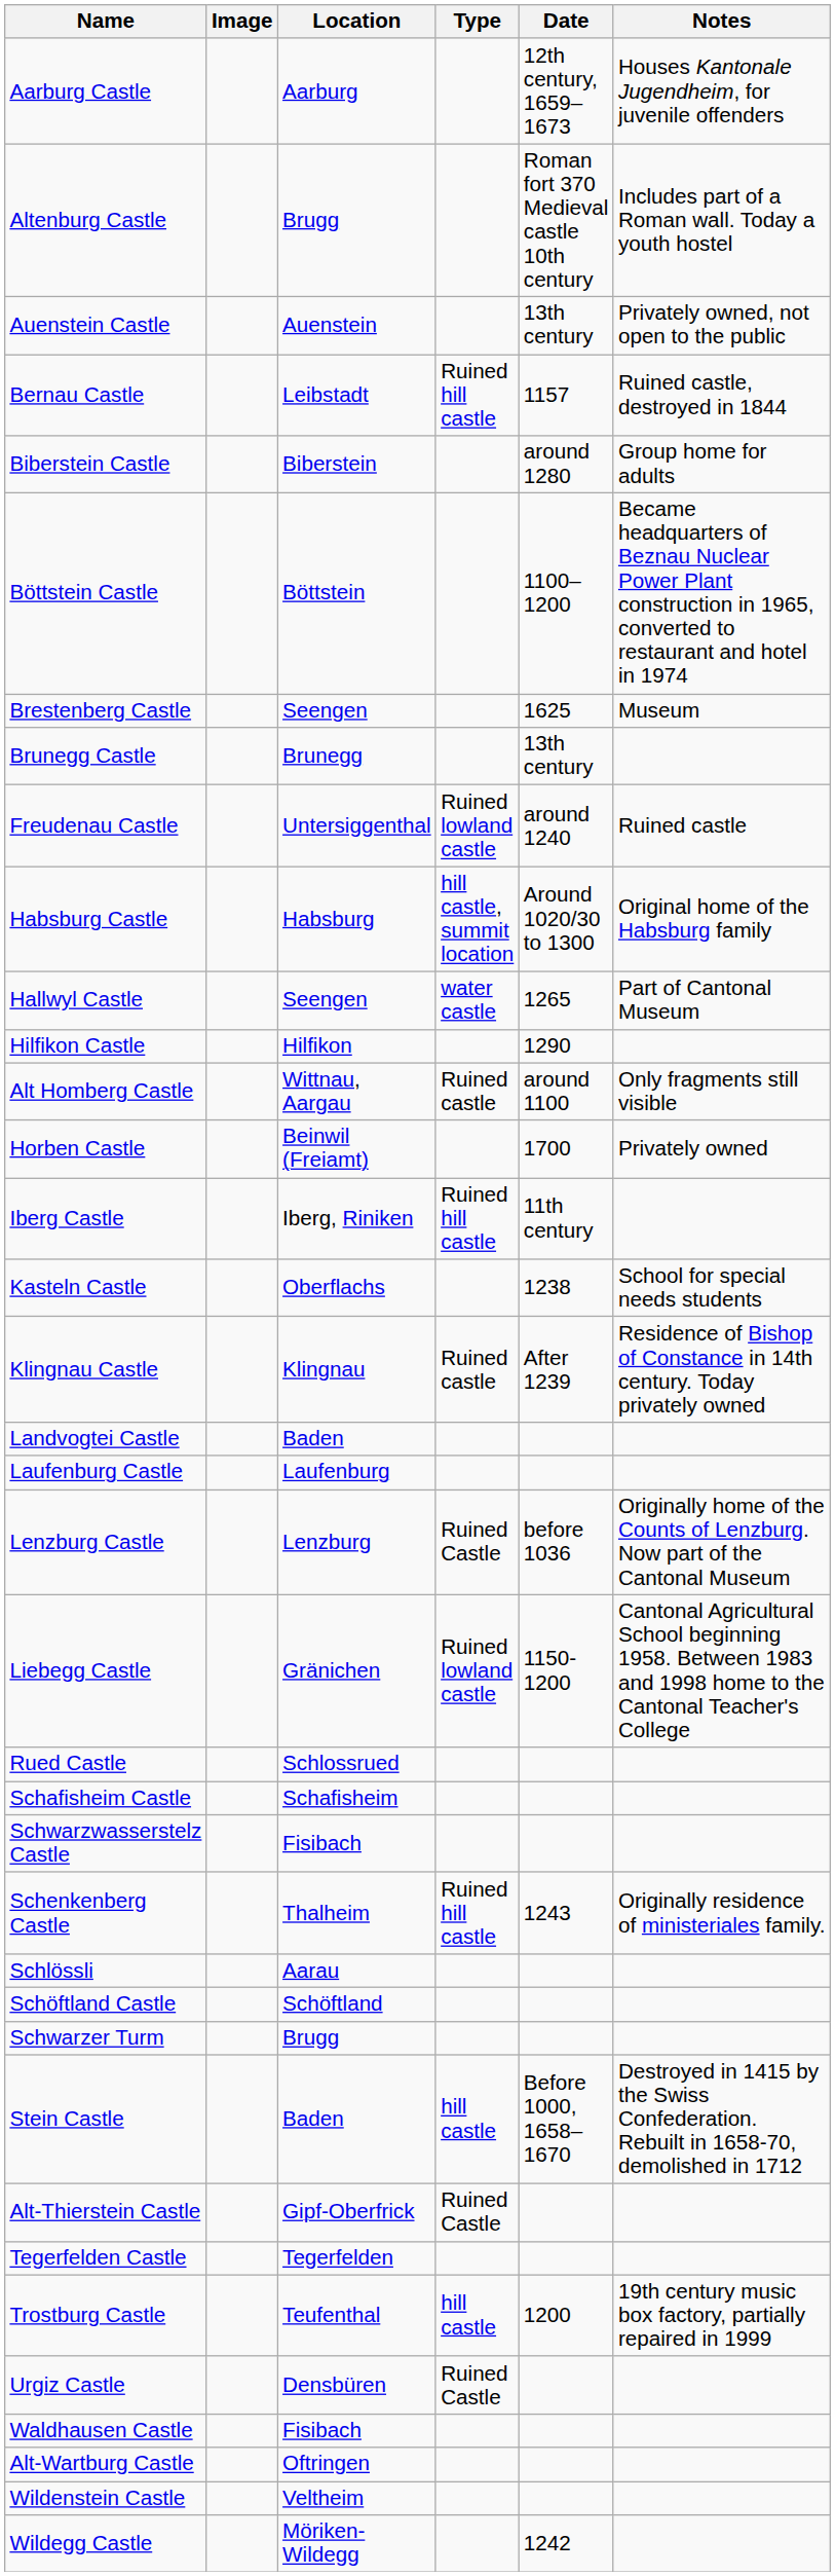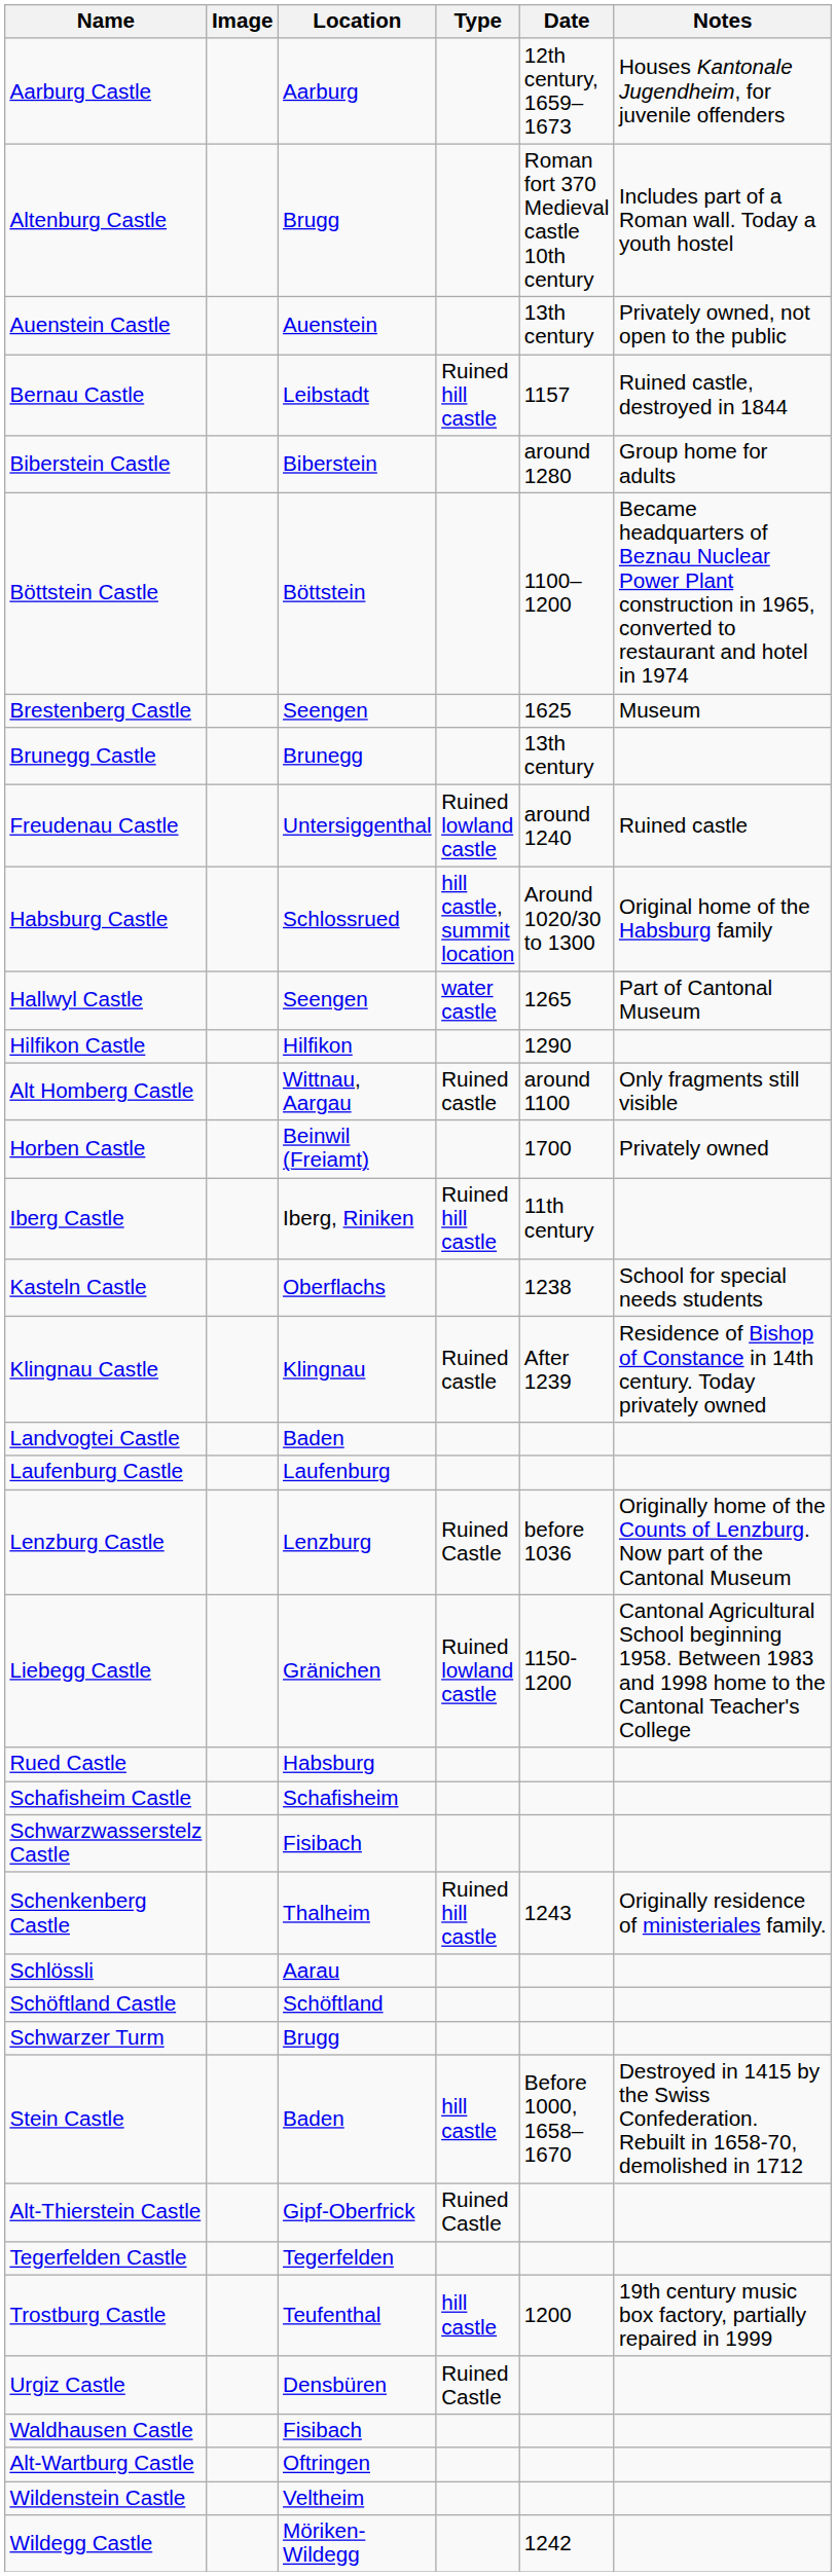Habsburg Castle | Location: Habsburg -> Schlossrued
Rued Castle | Location: Schlossrued -> Habsburg
